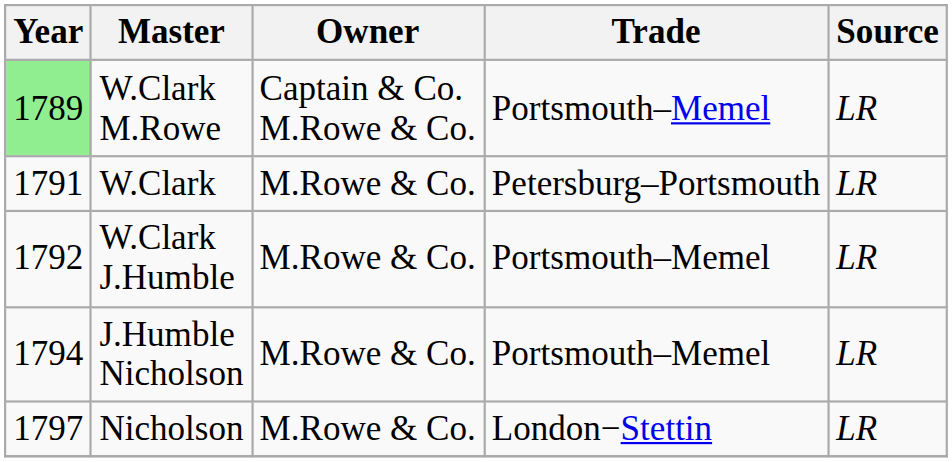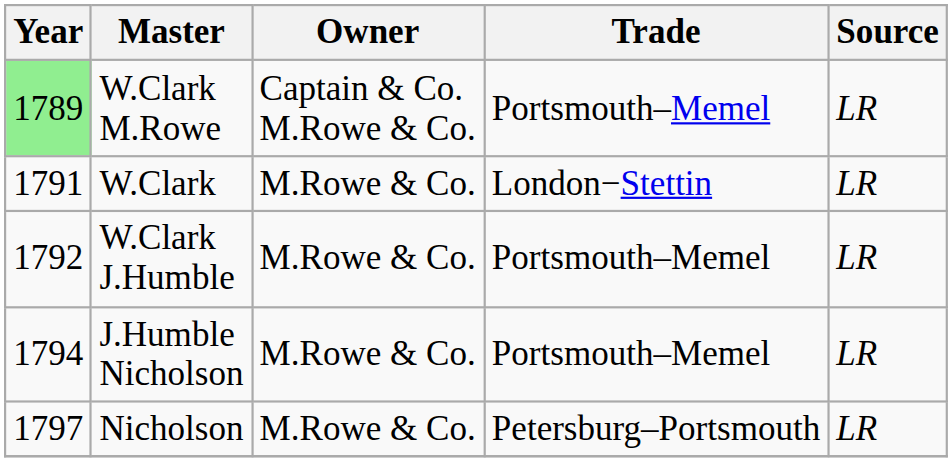W.Clark | Trade: Petersburg–Portsmouth -> London−Stettin
Nicholson | Trade: London−Stettin -> Petersburg–Portsmouth
